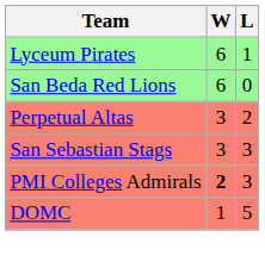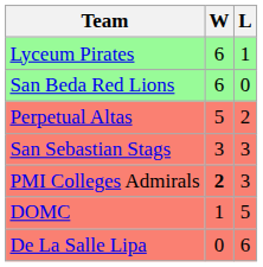Perpetual Altas | W: 3 -> 5
+ row: De La Salle Lipa | 0 | 6
